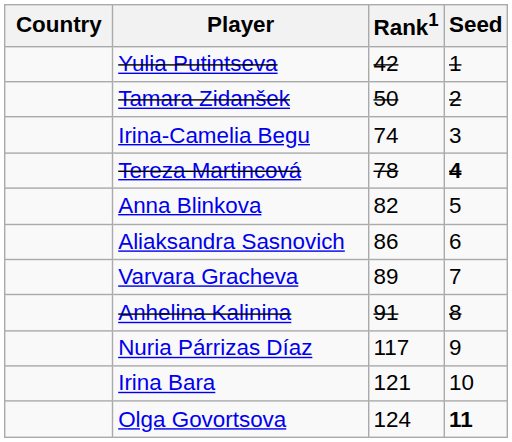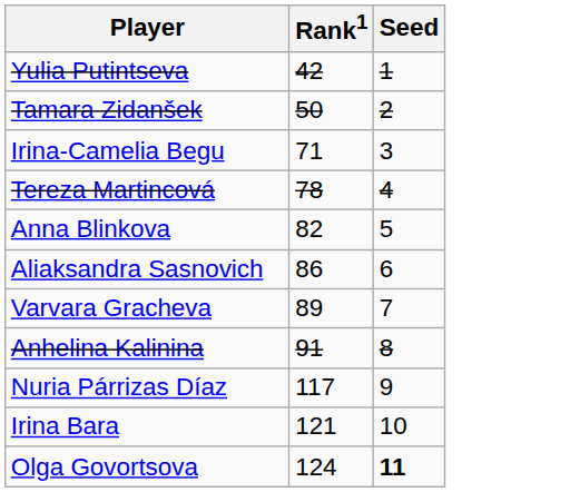- column: Country
Irina-Camelia Begu | Rank1: 74 -> 71
Tereza Martincová | Seed: bold -> normal
